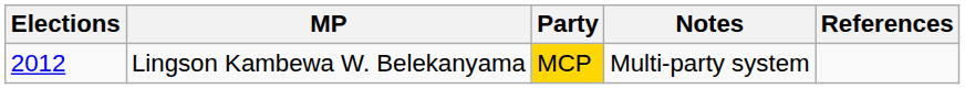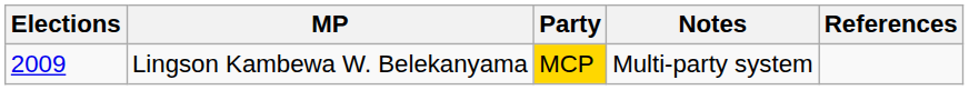Lingson Kambewa W. Belekanyama | Elections: 2012 -> 2009
